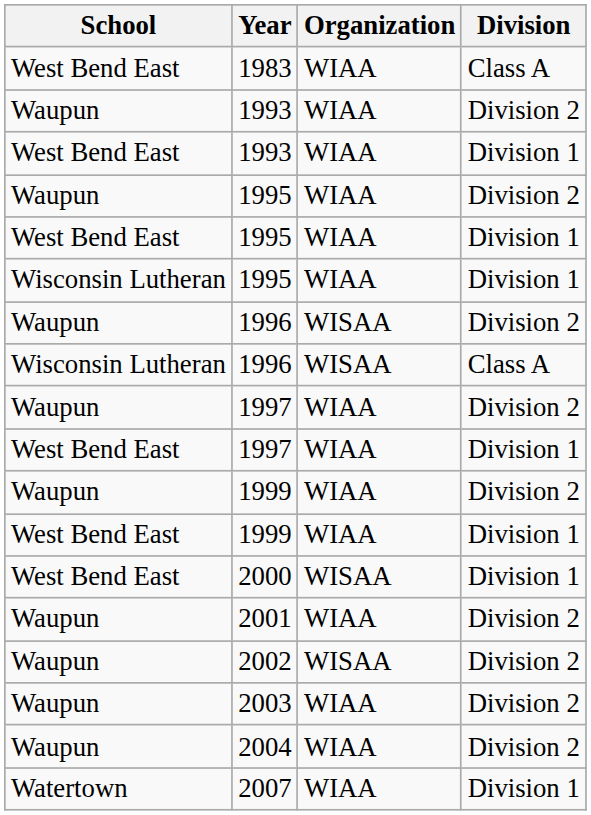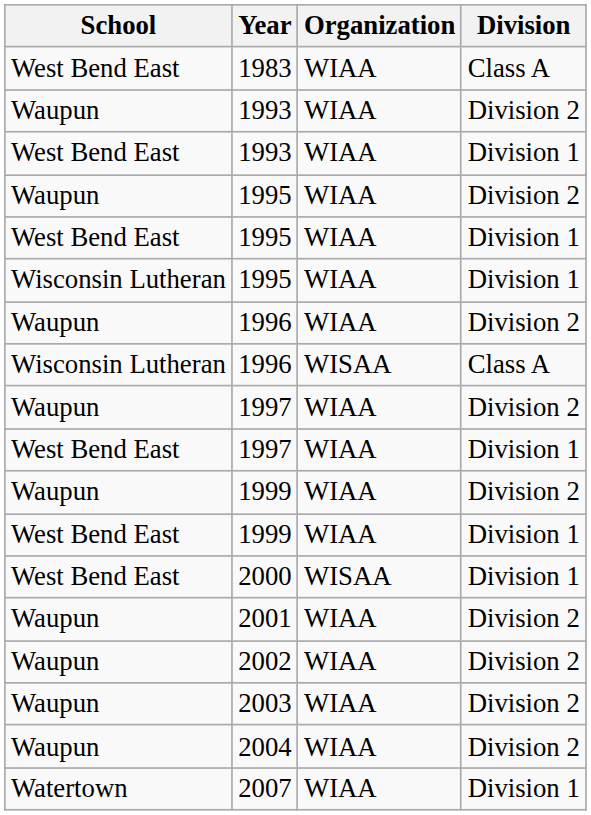Waupun / 1996 | Organization: WISAA -> WIAA
2002 | Organization: WISAA -> WIAA
